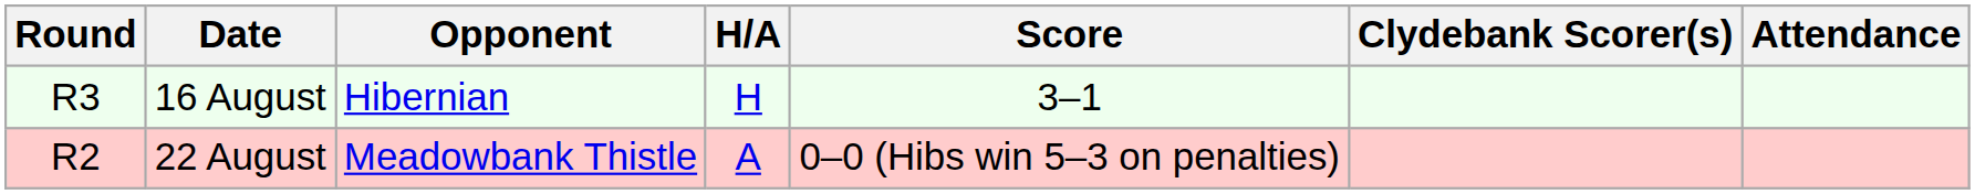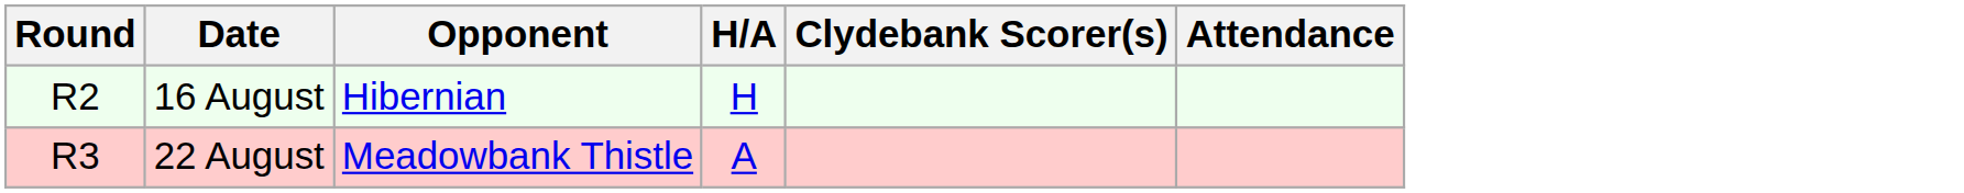- column: Score | 3–1 | 0–0 (Hibs win 5–3 on penalties)
16 August | Round: R3 -> R2
22 August | Round: R2 -> R3
